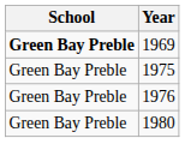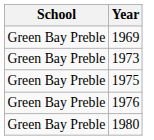1969 | School: bold -> normal
+ row: Green Bay Preble | 1973
